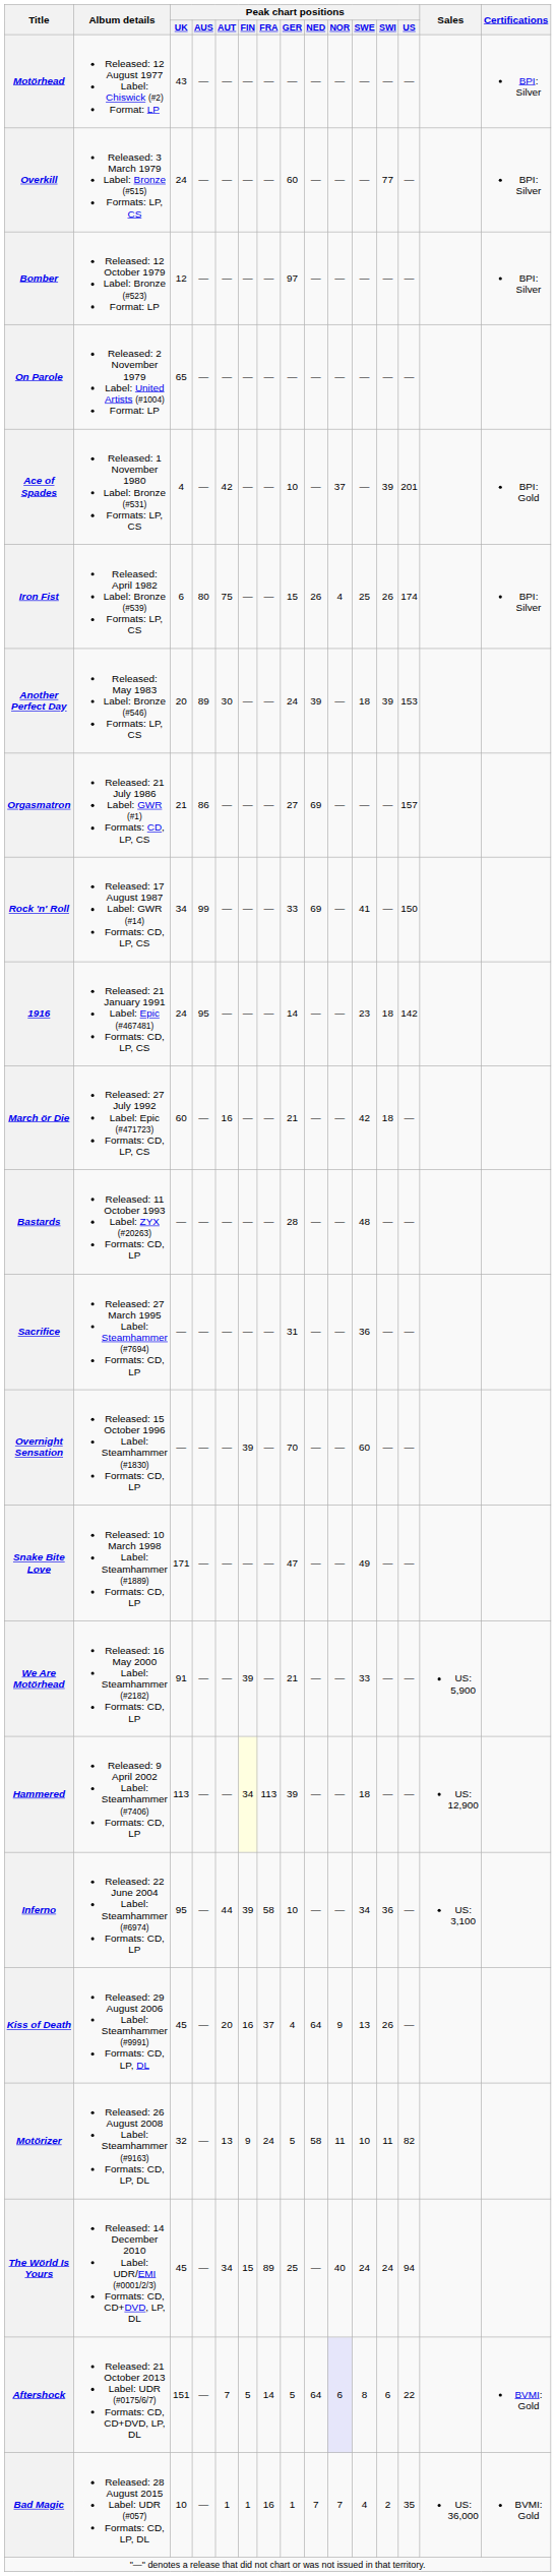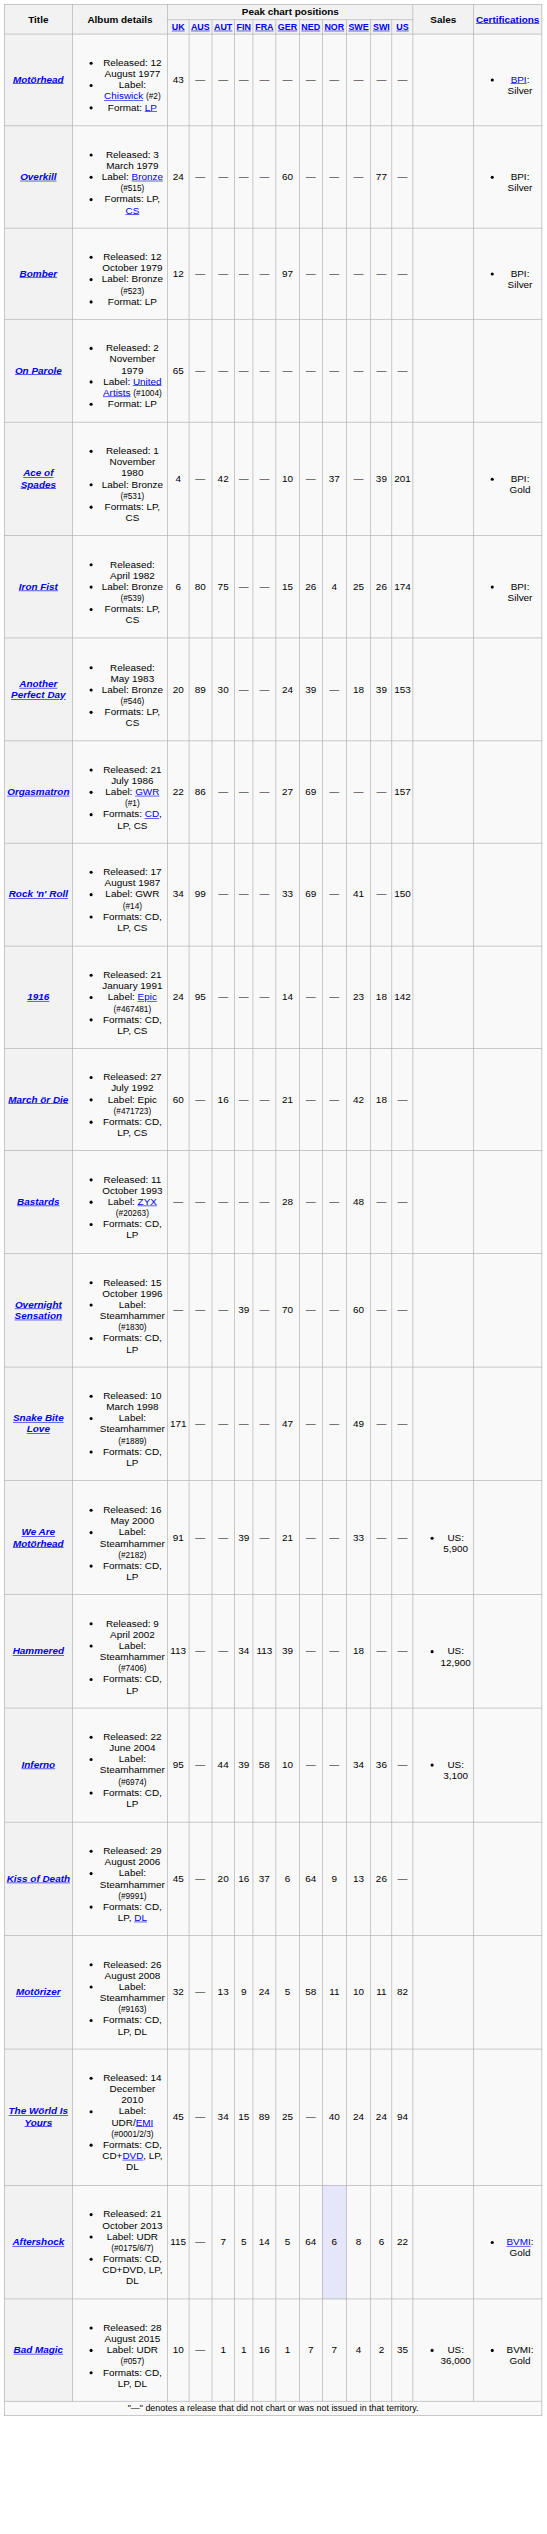Orgasmatron | Peak chart positions / UK: 21 -> 22
- row: Sacrifice | Released: 27 March 1995 Label: Steamhammer (#7694) Formats: CD, LP | — | — | — | — | — | 31 | — | — | 36 | — | —
Hammered | Peak chart positions / FIN: lightyellow background -> no background
Kiss of Death | Peak chart positions / GER: 4 -> 6
Aftershock | Peak chart positions / UK: 151 -> 115
